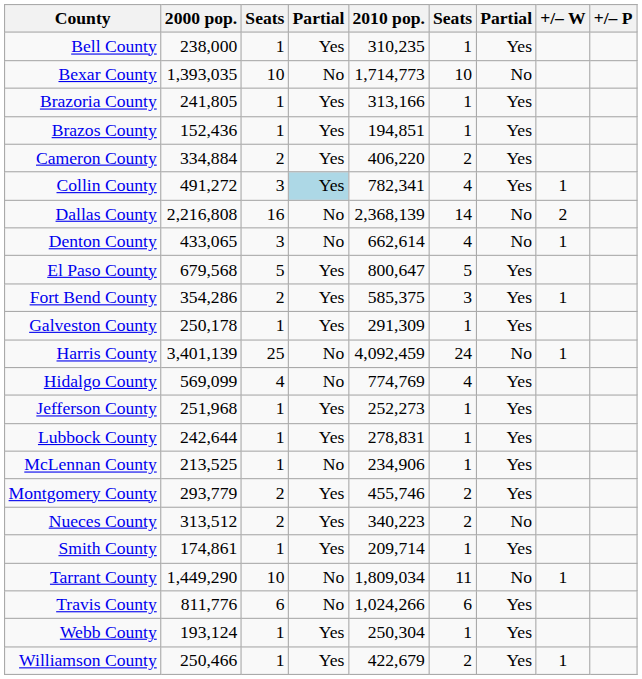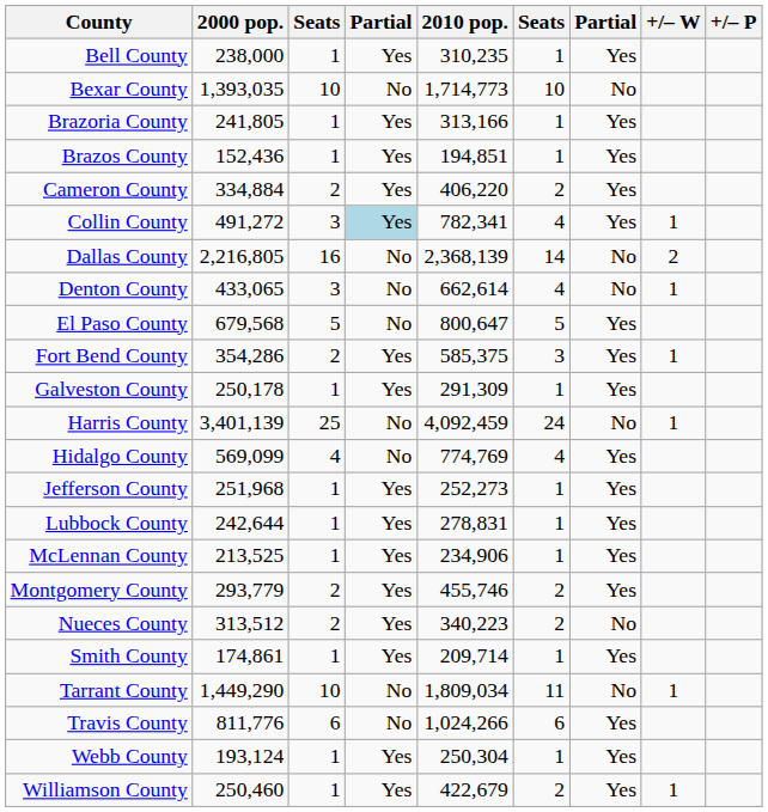Dallas County | 2000 pop.: 2,216,808 -> 2,216,805
El Paso County | column 4: Yes -> No
McLennan County | column 4: No -> Yes
Williamson County | 2000 pop.: 250,466 -> 250,460
